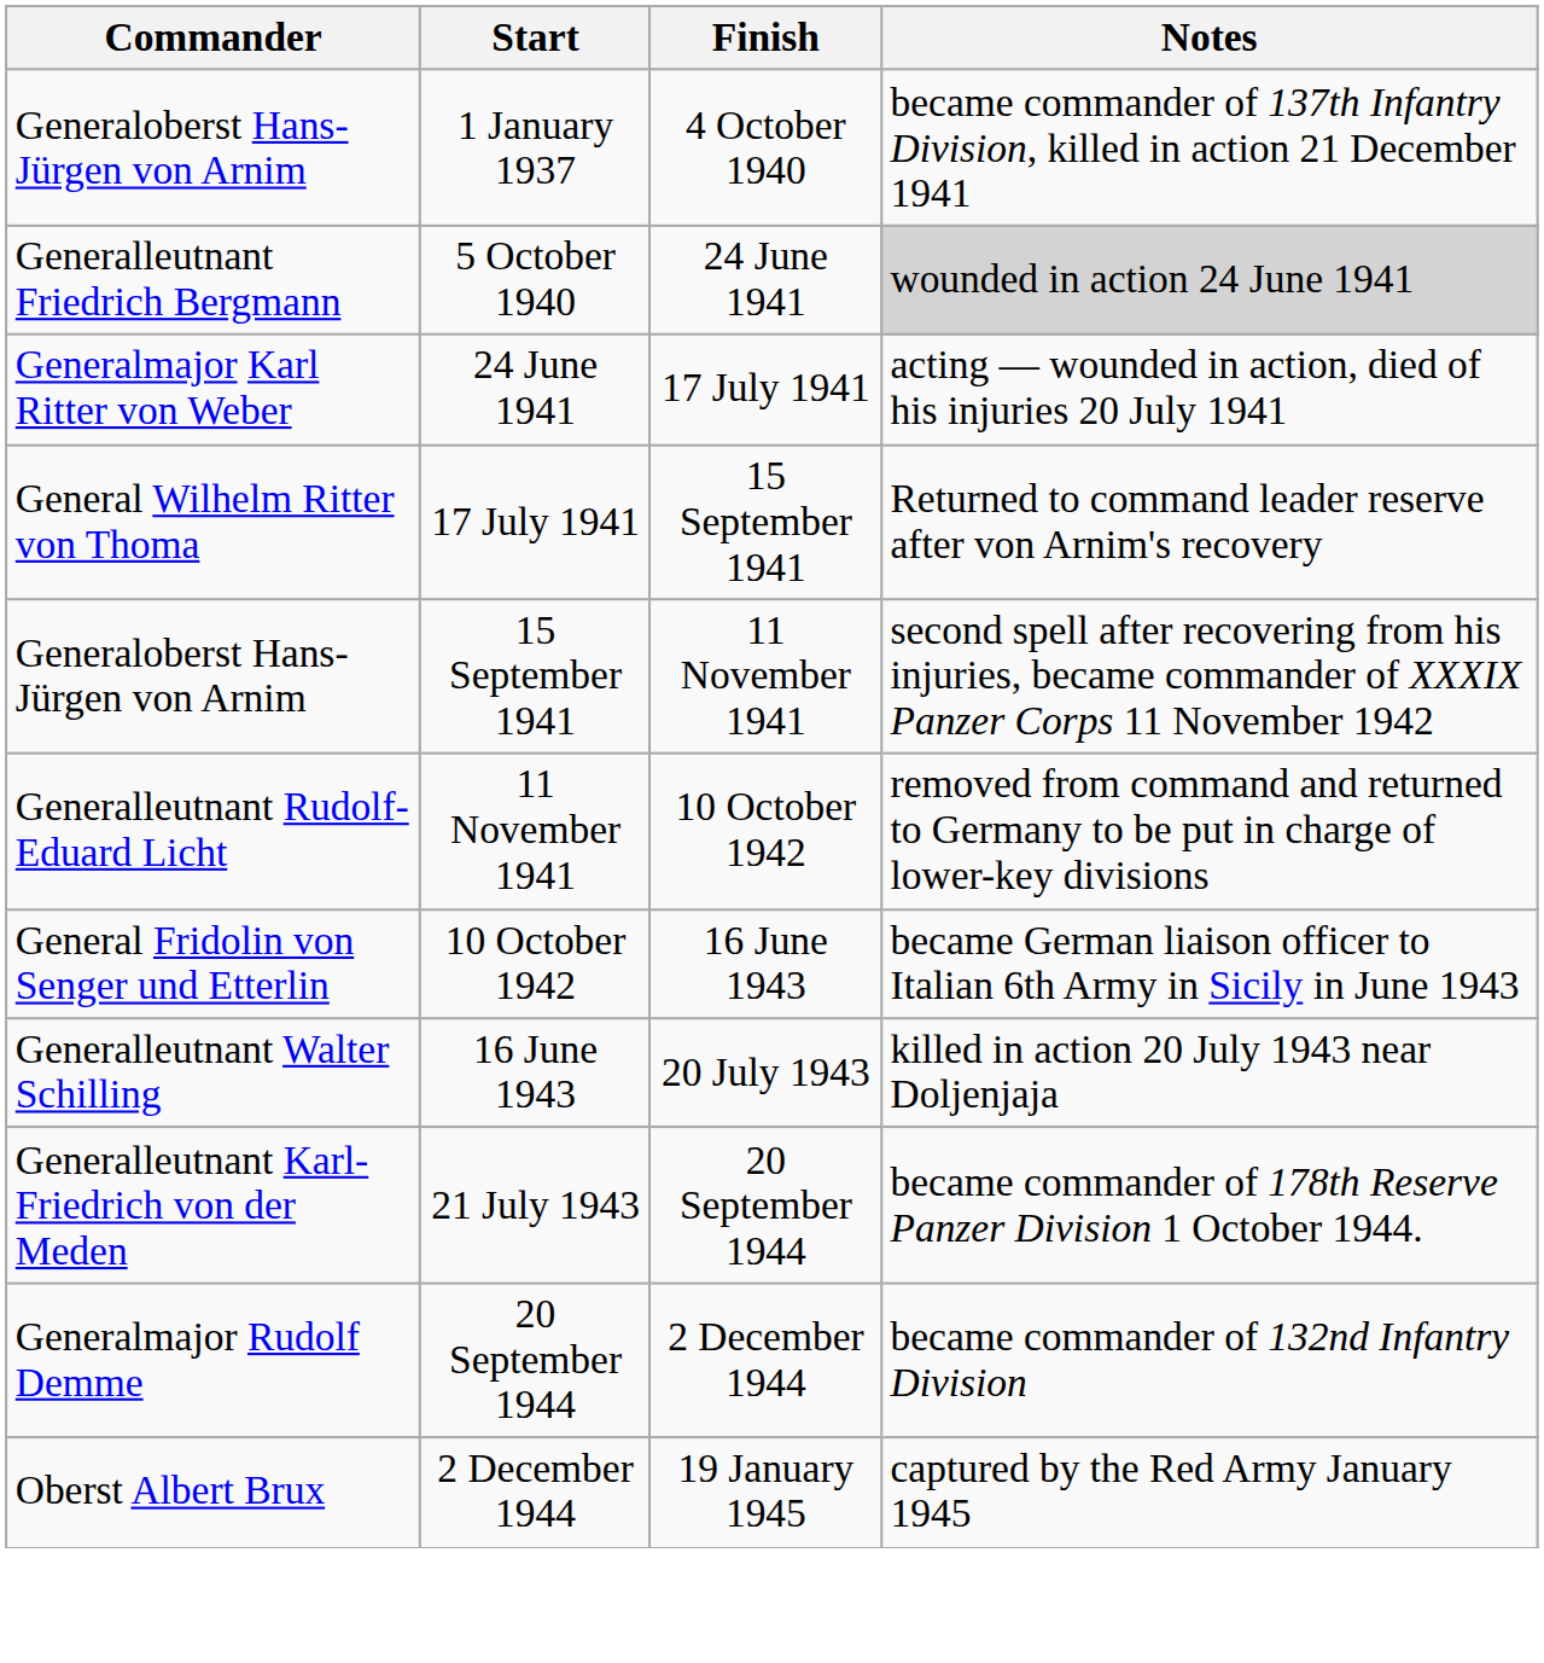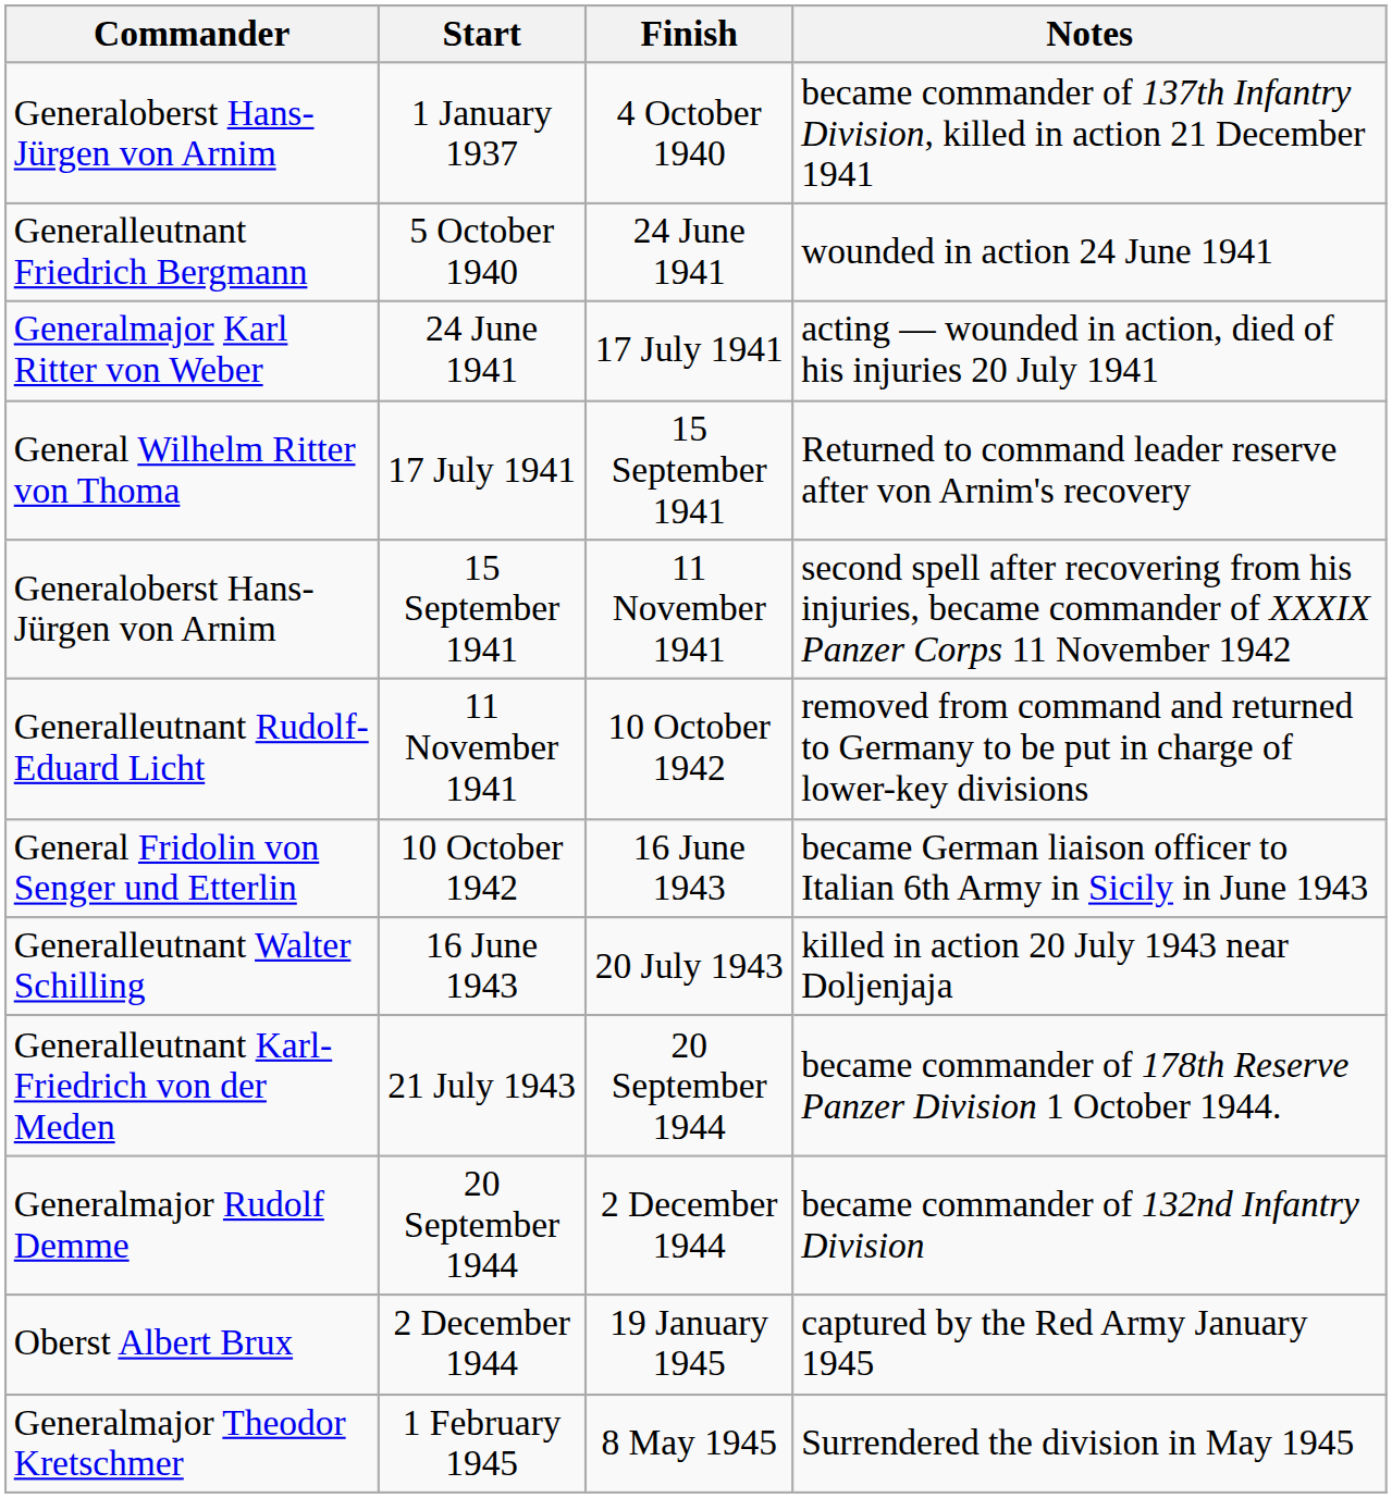5 October 1940 | Notes: lightgrey background -> no background
+ row: Generalmajor Theodor Kretschmer | 1 February 1945 | 8 May 1945 | Surrendered the division in May 1945
